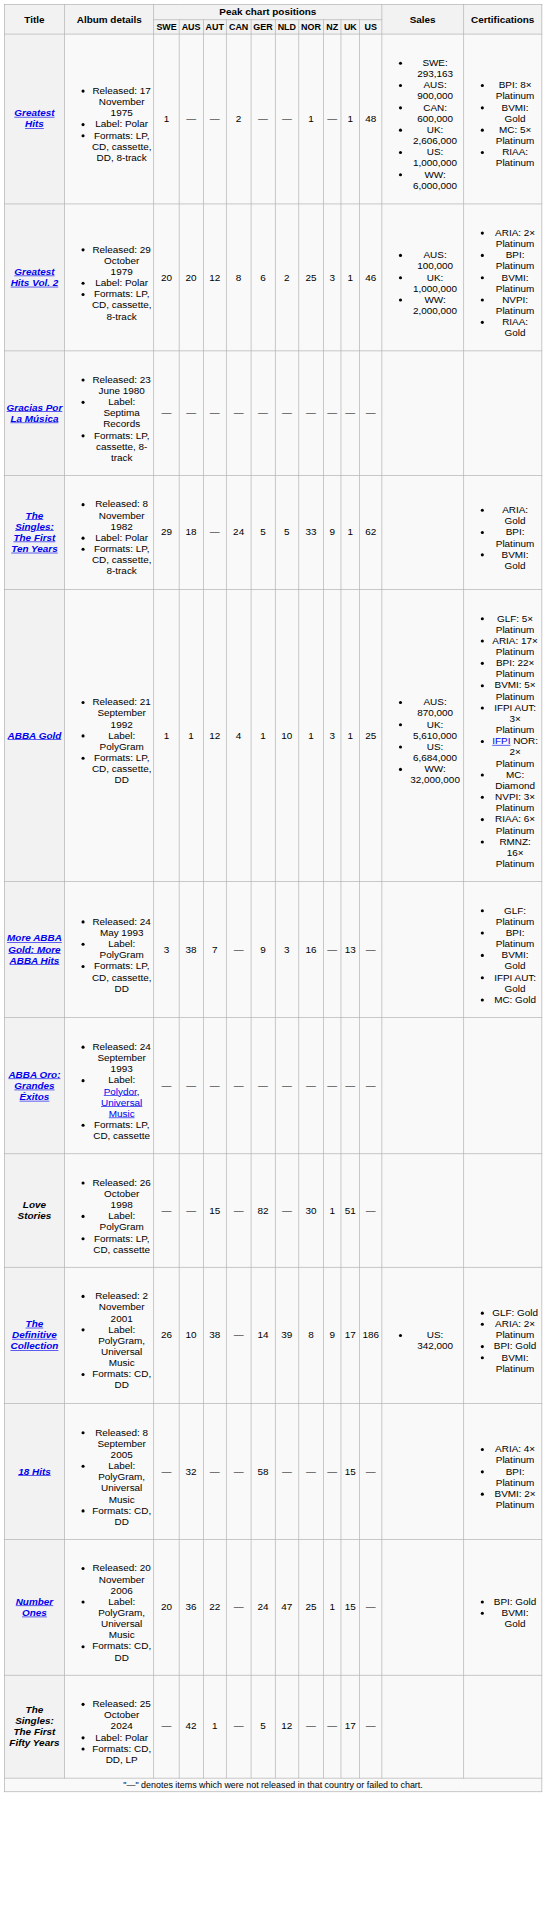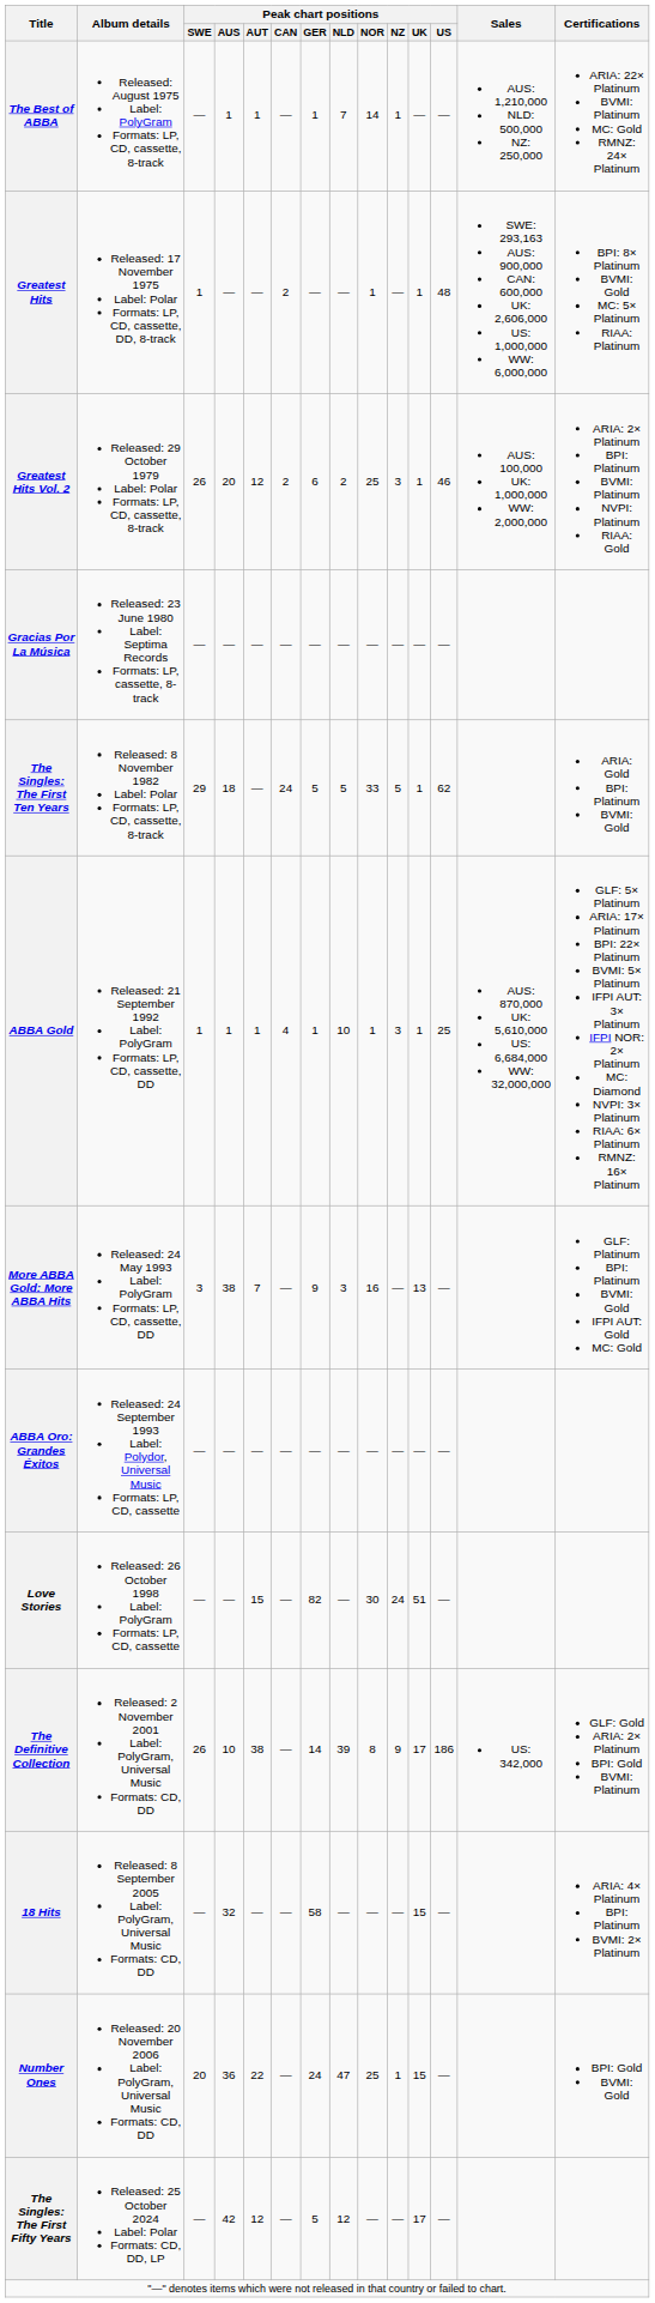+ row: The Best of ABBA | Released: August 1975 Label: PolyGram Formats: LP, CD, cassette, 8-track | — | 1 | 1 | — | 1 | 7 | 14 | 1 | — | — | AUS: 1,210,000 NLD: 500,000 NZ: 250,000 | ARIA: 22× Platinum BVMI: Platinum MC: Gold RMNZ: 24× Platinum
Greatest Hits Vol. 2 | Peak chart positions / SWE: 20 -> 26
Greatest Hits Vol. 2 | Peak chart positions / CAN: 8 -> 2
The Singles: The First Ten Years | Peak chart positions / NZ: 9 -> 5
ABBA Gold | Peak chart positions / AUT: 12 -> 1
Love Stories | Peak chart positions / NZ: 1 -> 24
The Singles: The First Fifty Years | Peak chart positions / AUT: 1 -> 12
